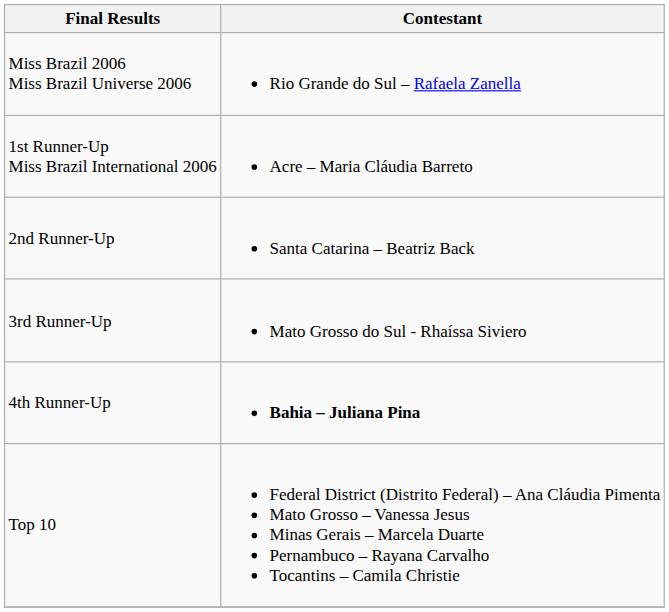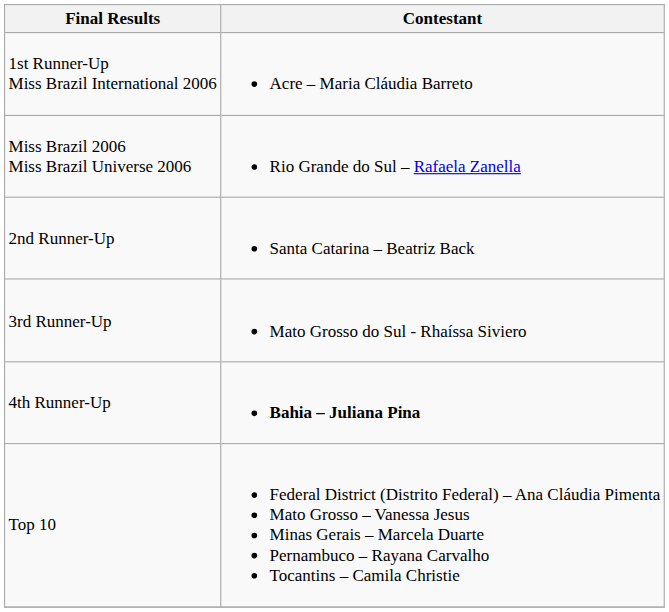rows swapped: Miss Brazil 2006 Miss Brazil Universe 2006 <-> 1st Runner-Up Miss Brazil International 2006
